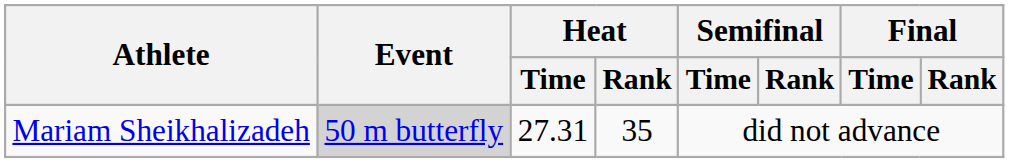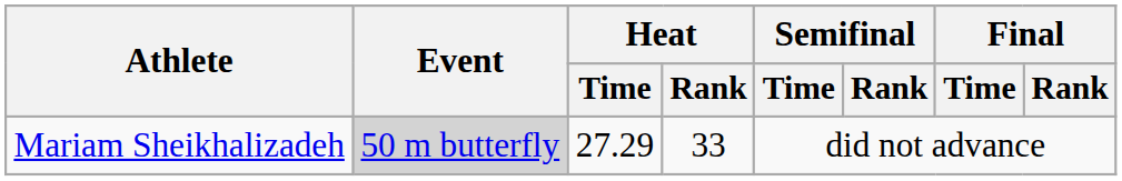Mariam Sheikhalizadeh | Heat / Time: 27.31 -> 27.29
Mariam Sheikhalizadeh | Heat / Rank: 35 -> 33
